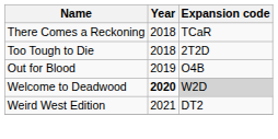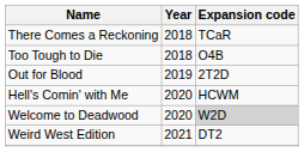Too Tough to Die | Expansion code: 2T2D -> O4B
Out for Blood | Expansion code: O4B -> 2T2D
+ row: Hell's Comin' with Me | 2020 | HCWM
Welcome to Deadwood | Year: bold -> normal
